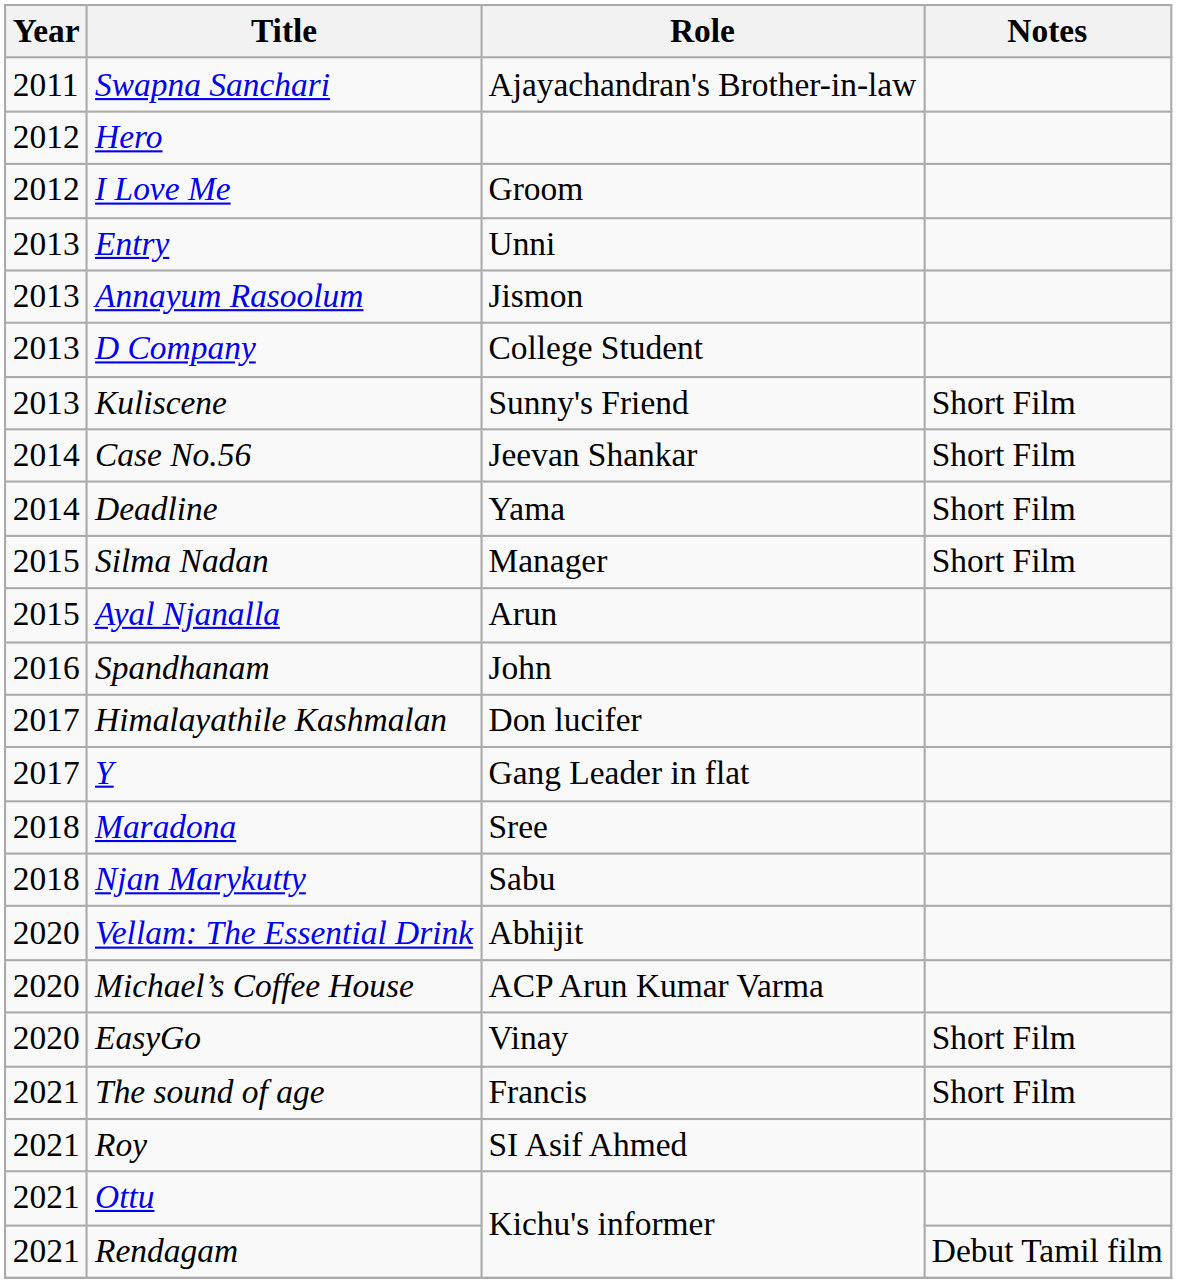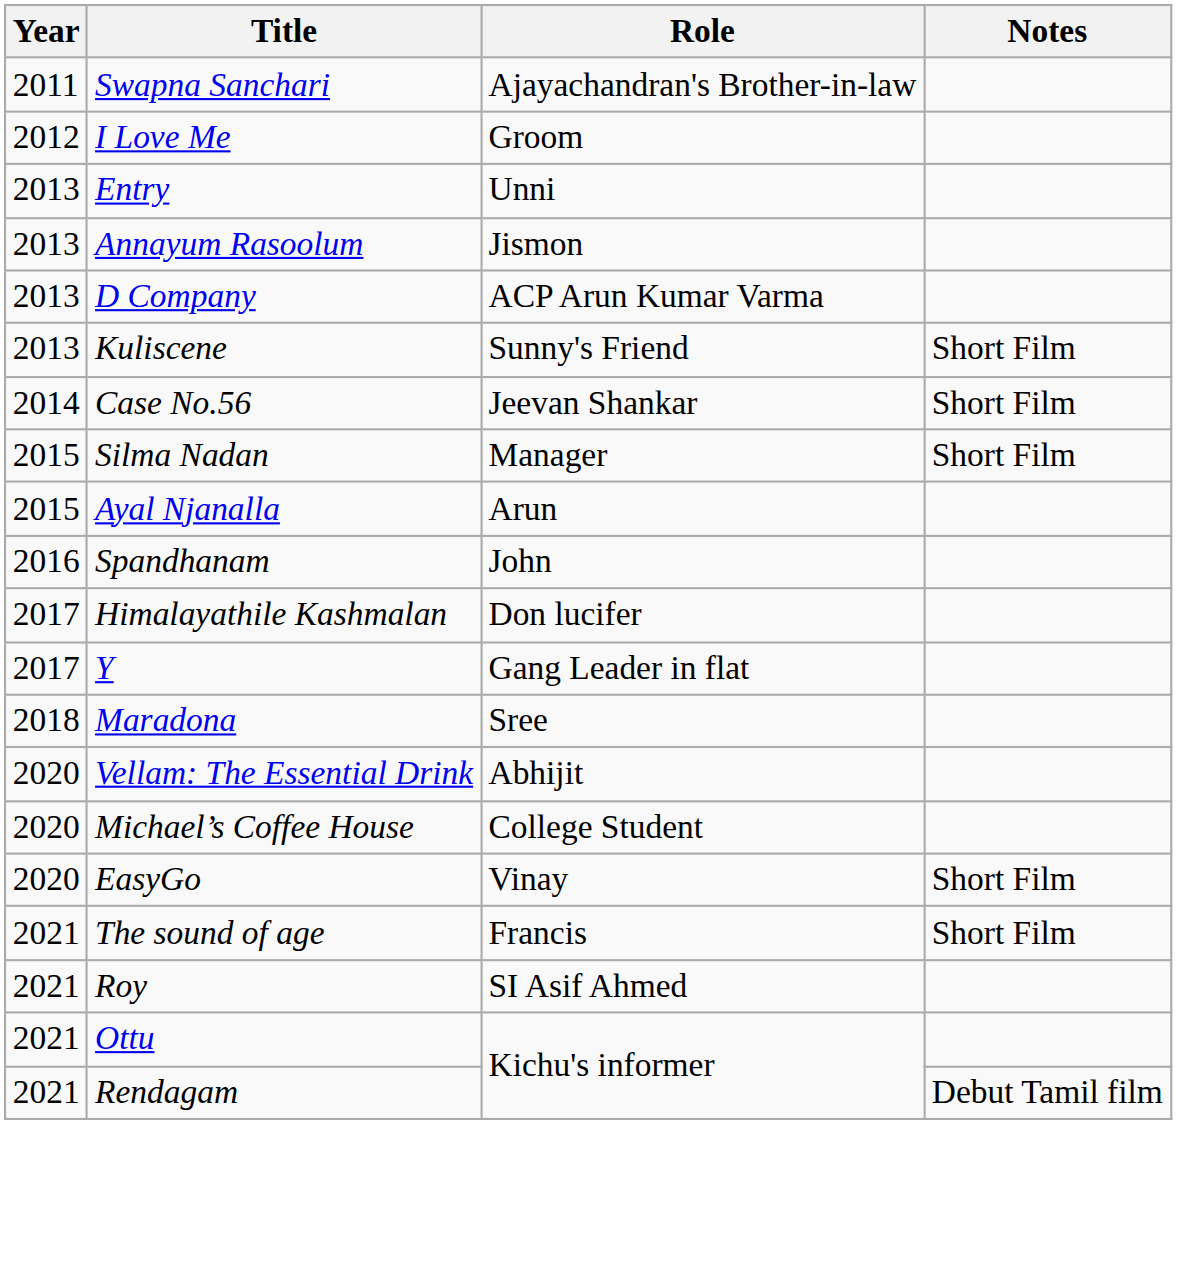- row: 2012 | Hero
D Company | Role: College Student -> ACP Arun Kumar Varma
- row: 2014 | Deadline | Yama | Short Film
- row: 2018 | Njan Marykutty | Sabu
Michael’s Coffee House | Role: ACP Arun Kumar Varma -> College Student
